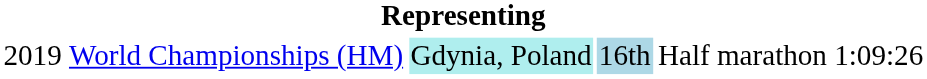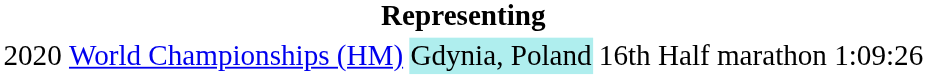World Championships (HM) | column 1: 2019 -> 2020
World Championships (HM) | column 4: lightblue background -> no background
